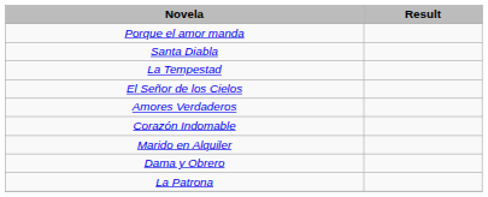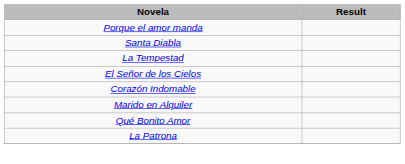- row: Amores Verdaderos
+ row: Qué Bonito Amor
- row: Dama y Obrero
